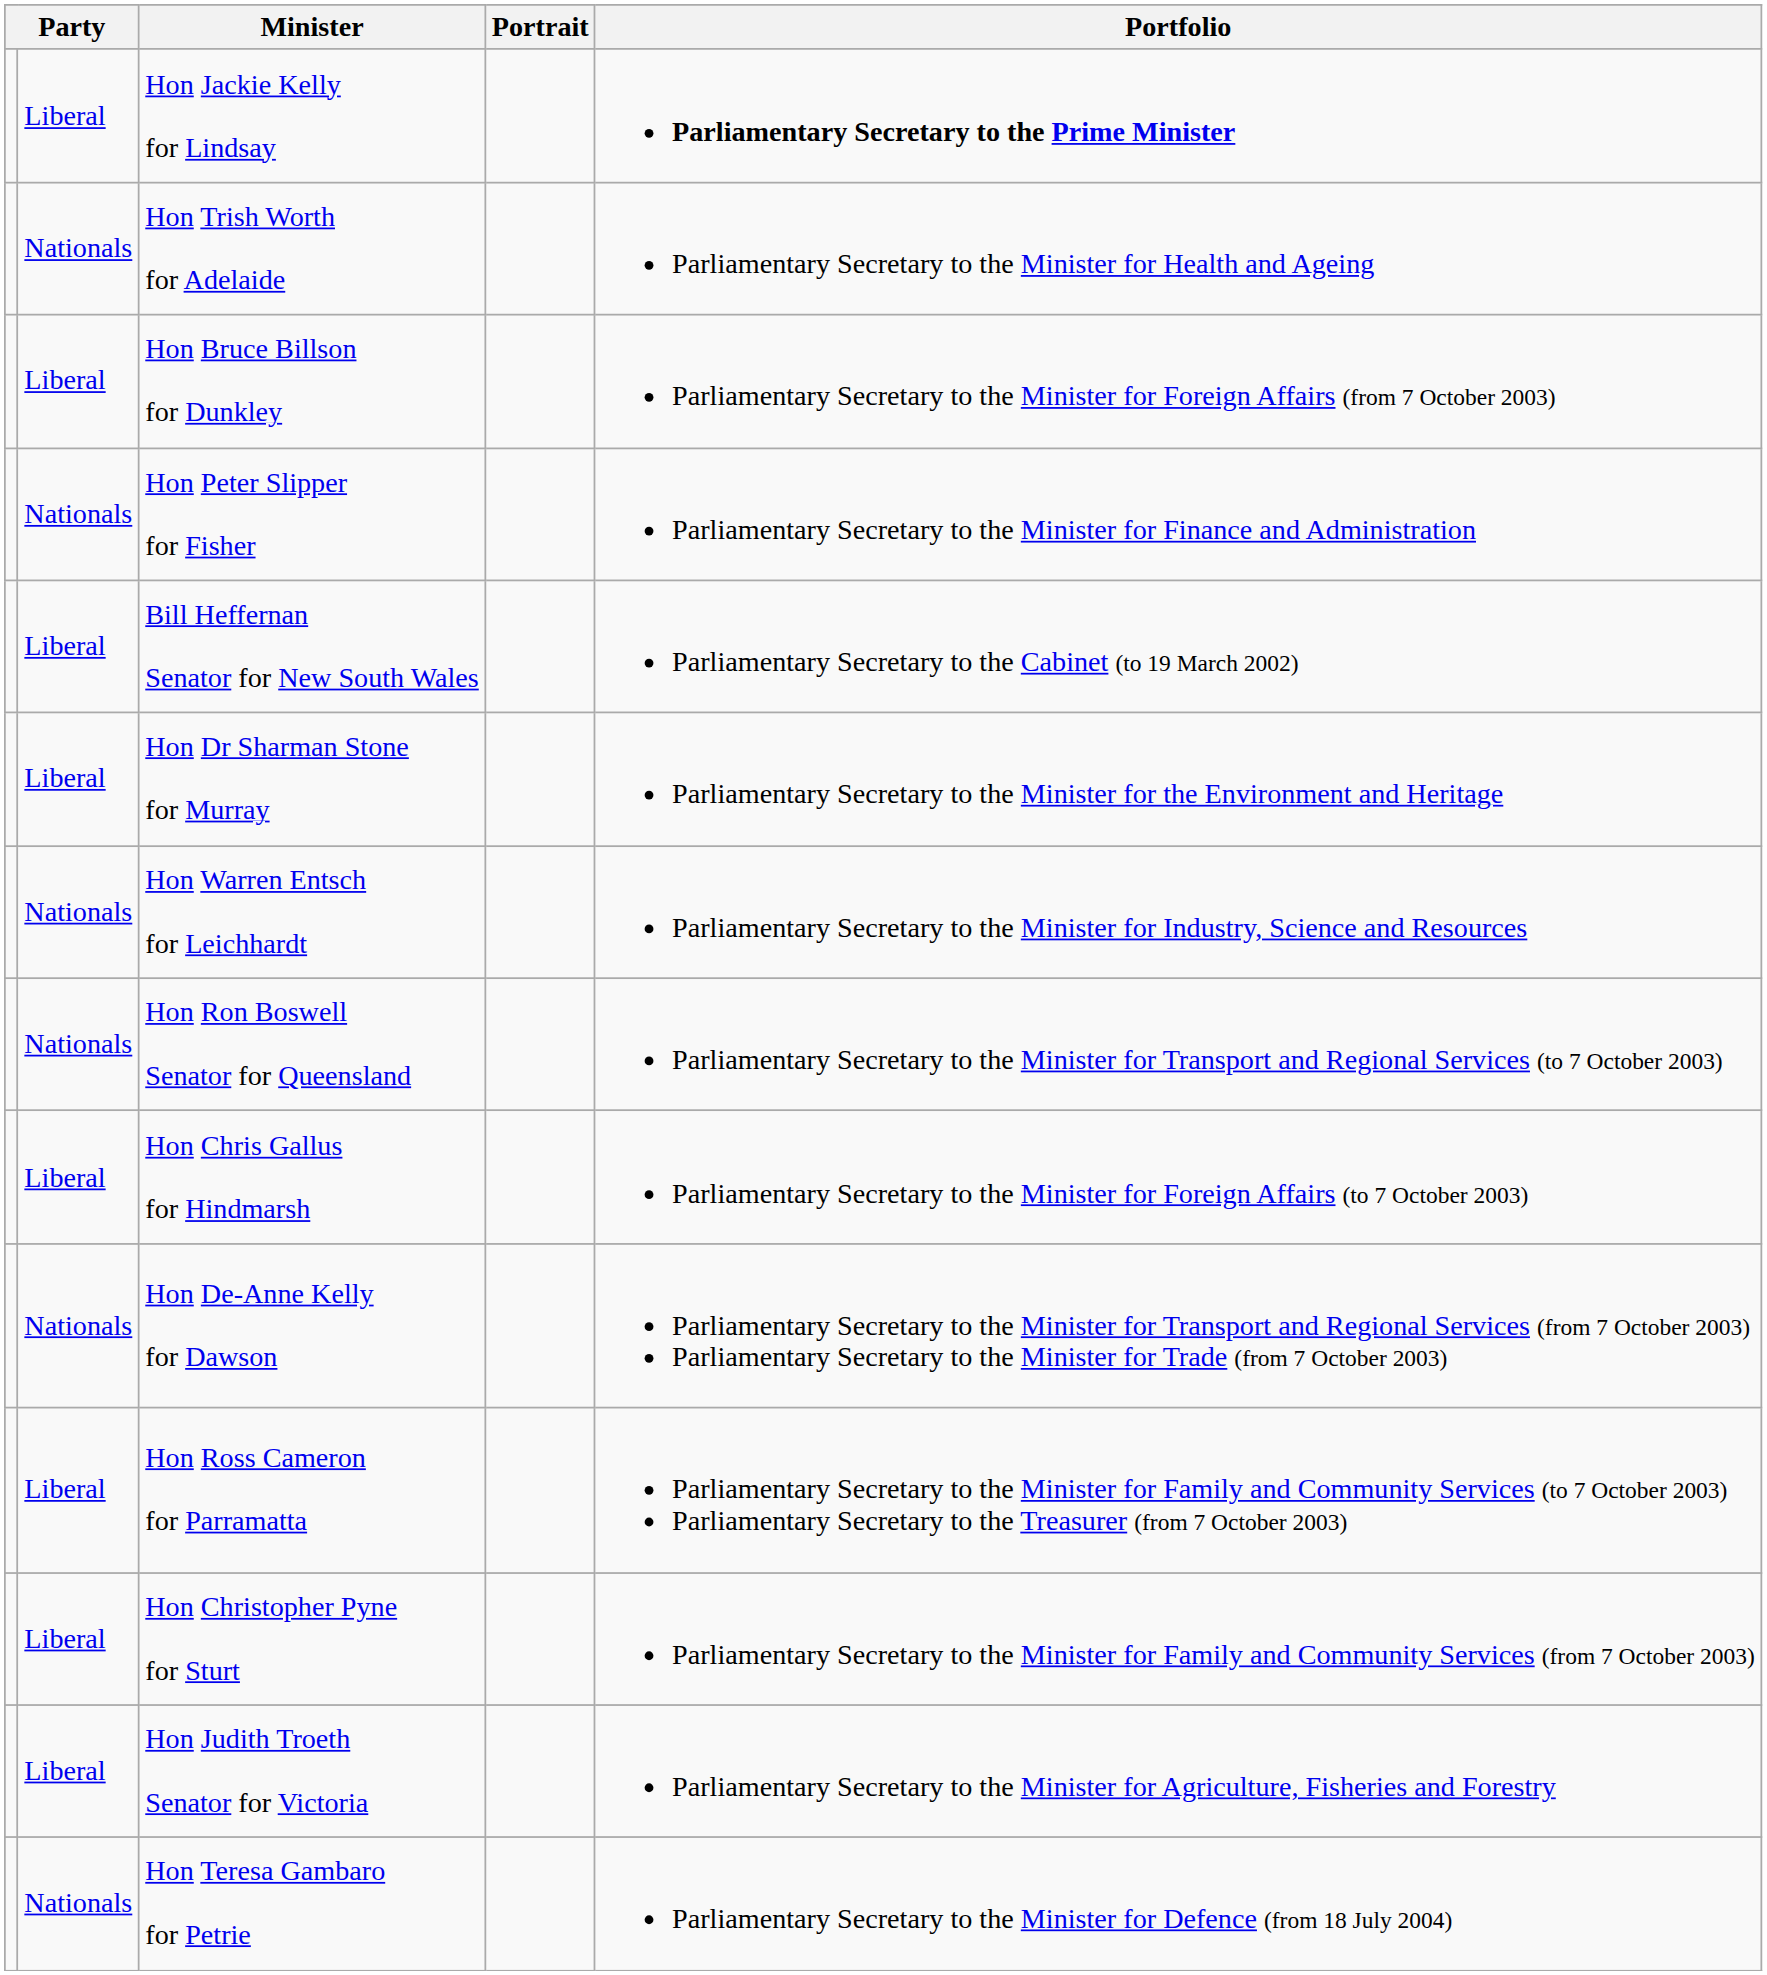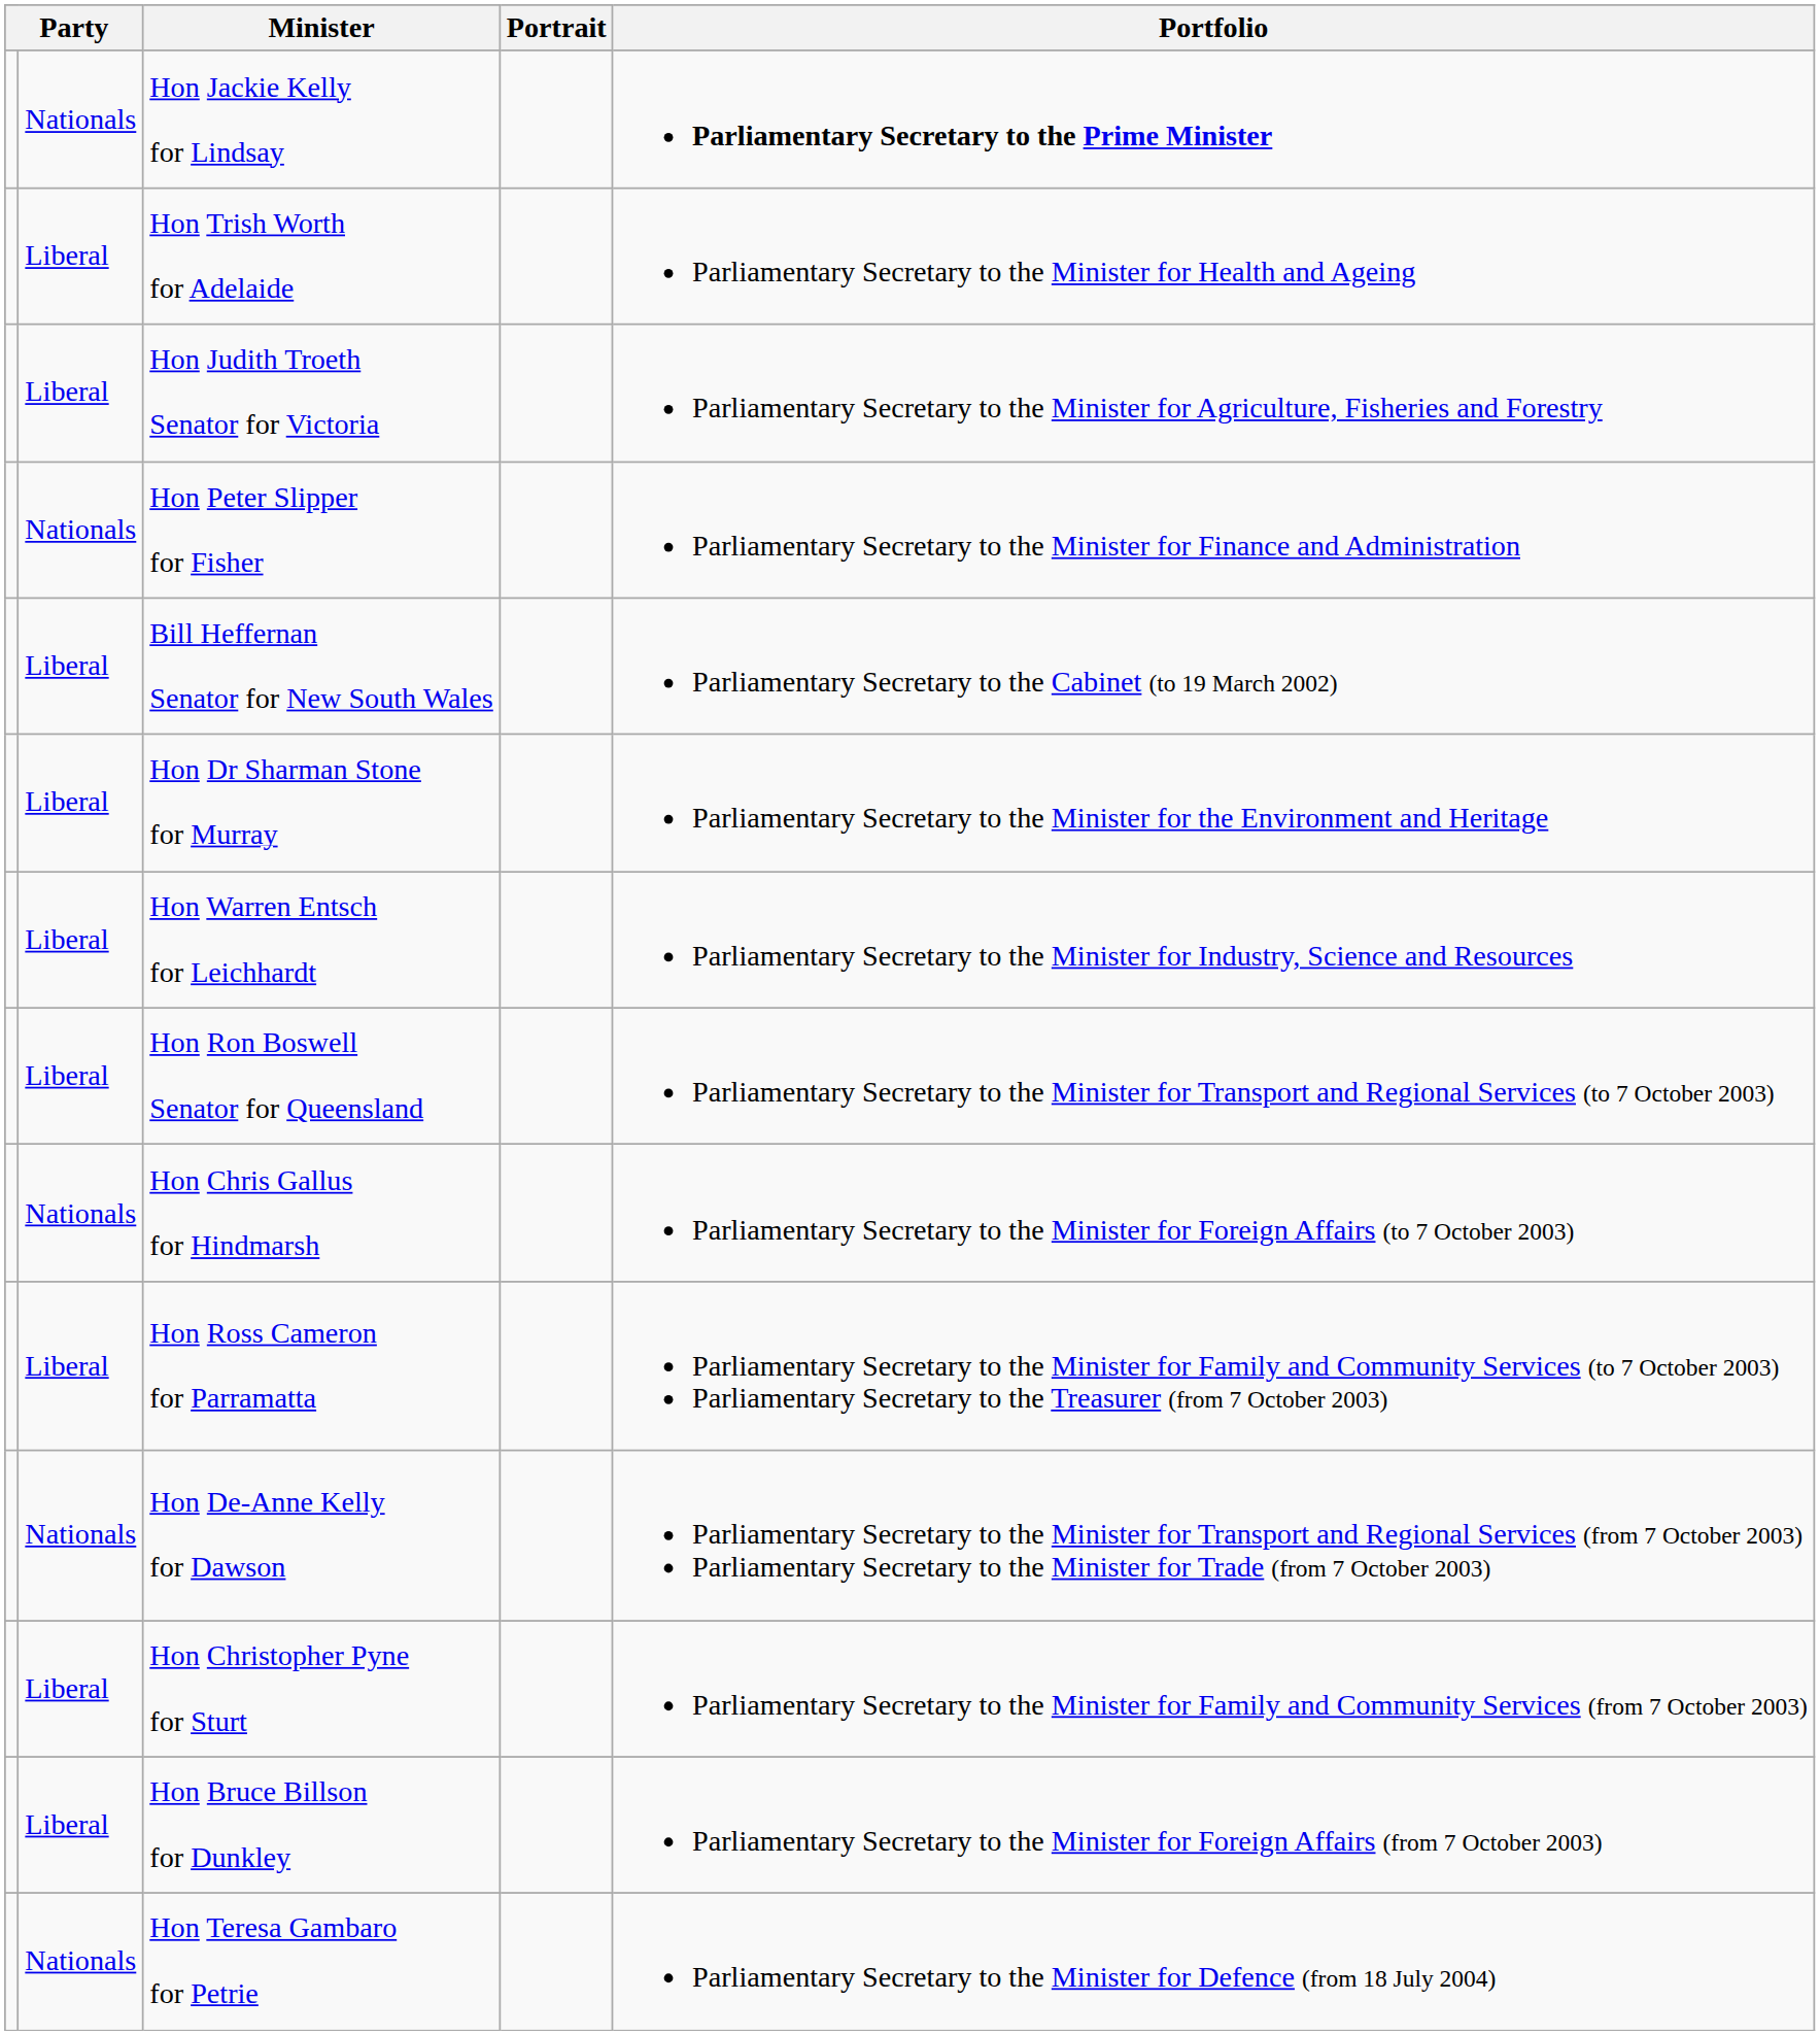Hon Jackie Kelly for Lindsay | column 2: Liberal -> Nationals
Hon Trish Worth for Adelaide | column 2: Nationals -> Liberal
rows swapped: Hon Judith Troeth Senator for Victoria <-> Hon Bruce Billson for Dunkley
Hon Warren Entsch for Leichhardt | column 2: Nationals -> Liberal
Hon Ron Boswell Senator for Queensland | column 2: Nationals -> Liberal
Hon Chris Gallus for Hindmarsh | column 2: Liberal -> Nationals
rows swapped: Hon Ross Cameron for Parramatta <-> Hon De-Anne Kelly for Dawson
